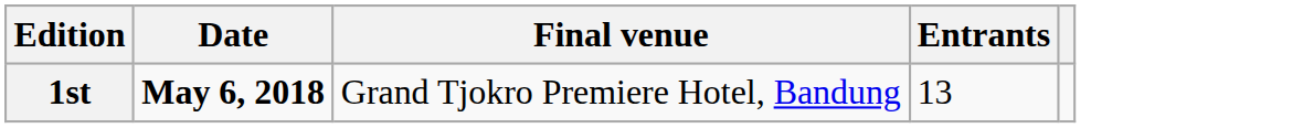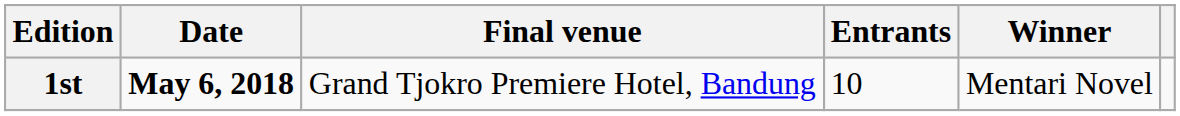+ column: Winner | Mentari Novel
1st | Entrants: 13 -> 10
